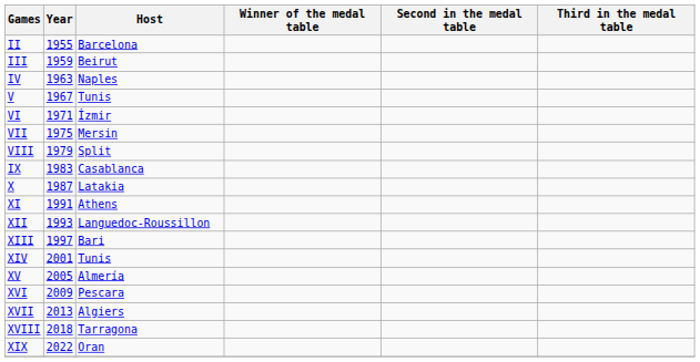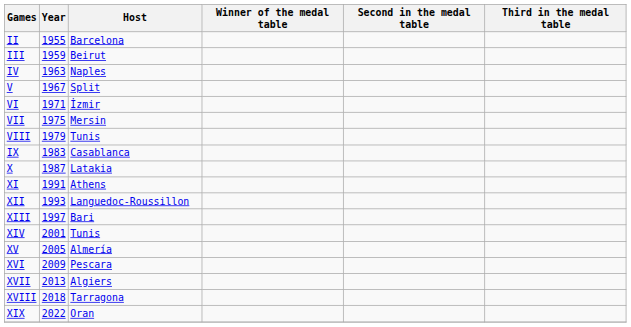V | Host: Tunis -> Split
VIII | Host: Split -> Tunis
